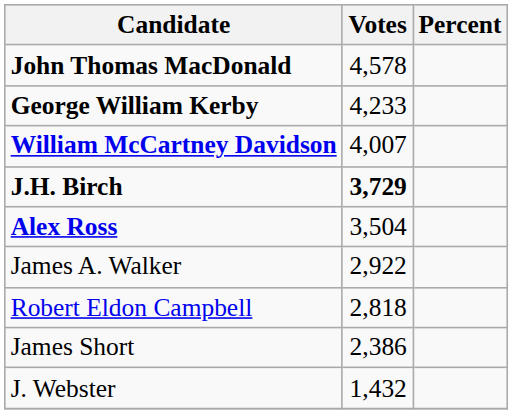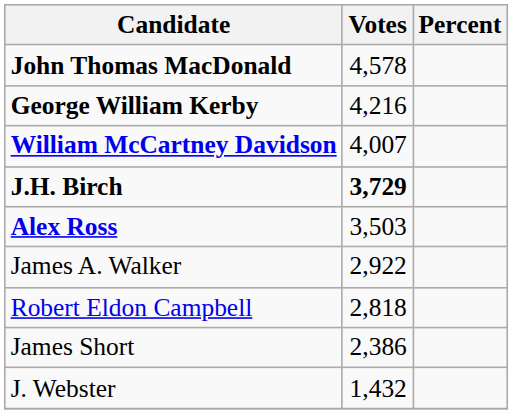George William Kerby | Votes: 4,233 -> 4,216
Alex Ross | Votes: 3,504 -> 3,503
